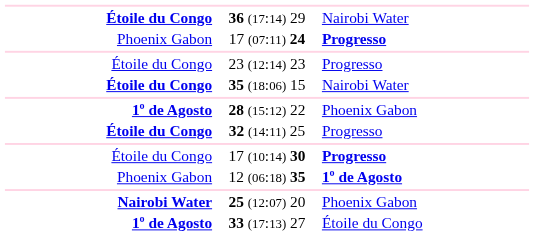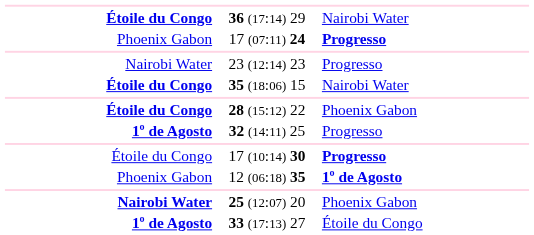23 (12:14) 23 | column 1: Étoile du Congo -> Nairobi Water
28 (15:12) 22 | column 1: 1º de Agosto -> Étoile du Congo
32 (14:11) 25 | column 1: Étoile du Congo -> 1º de Agosto
